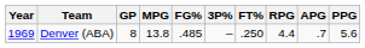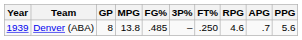Denver (ABA) | Year: 1969 -> 1939
Denver (ABA) | RPG: 4.4 -> 4.6
